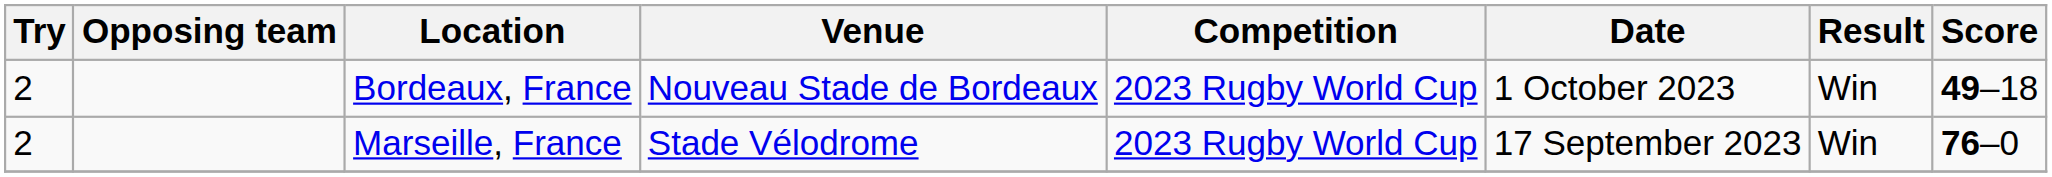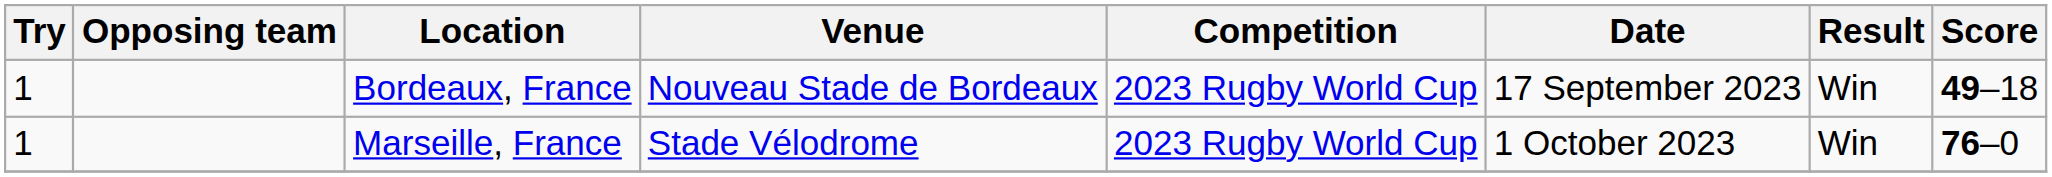Bordeaux, France | Try: 2 -> 1
Bordeaux, France | Date: 1 October 2023 -> 17 September 2023
Marseille, France | Try: 2 -> 1
Marseille, France | Date: 17 September 2023 -> 1 October 2023
